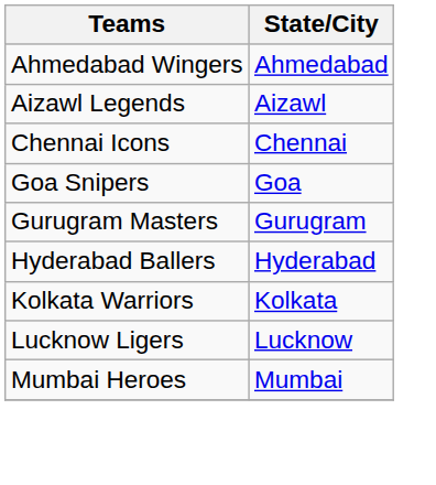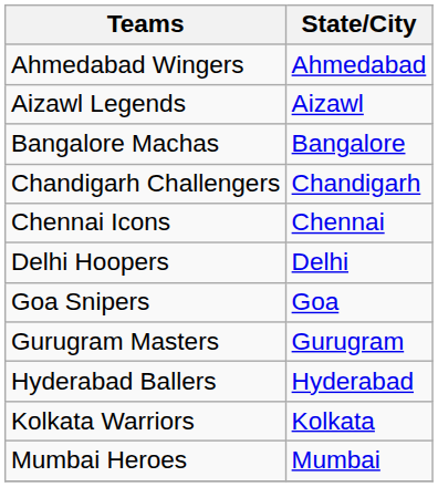+ row: Bangalore Machas | Bangalore
+ row: Chandigarh Challengers | Chandigarh
+ row: Delhi Hoopers | Delhi
- row: Lucknow Ligers | Lucknow
